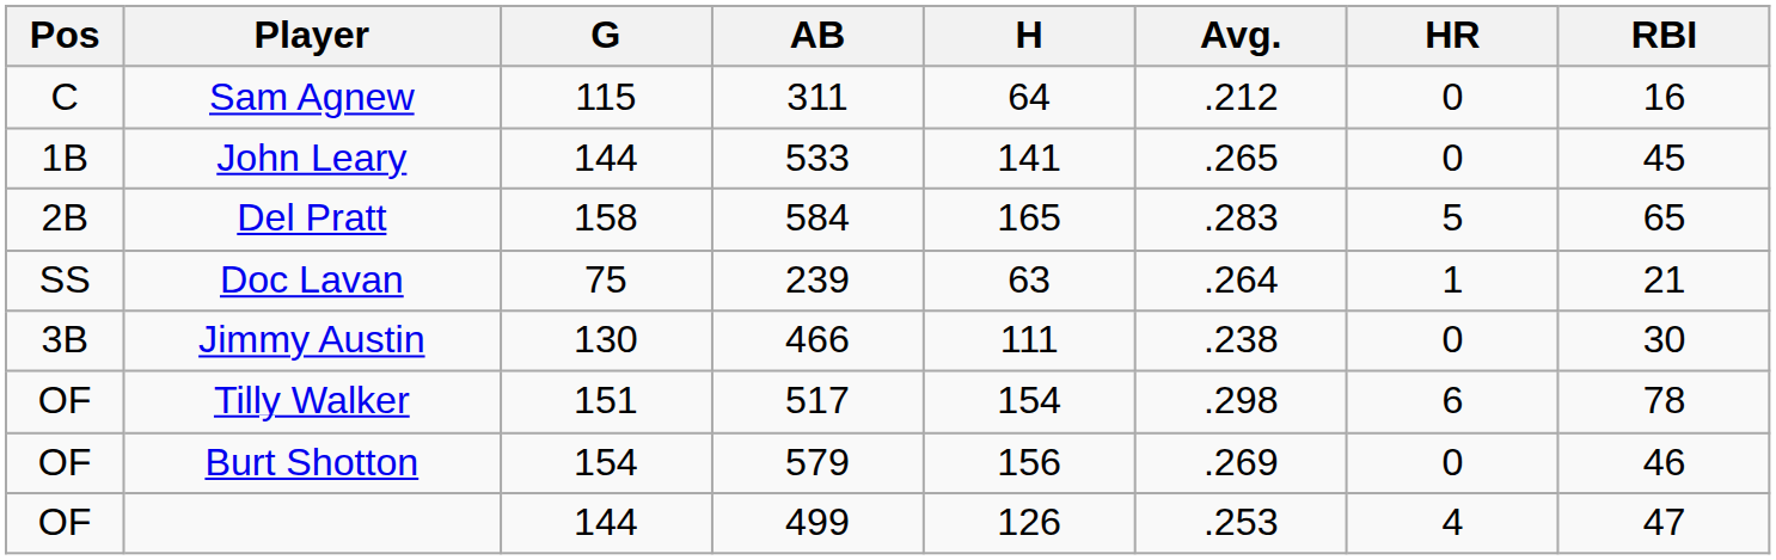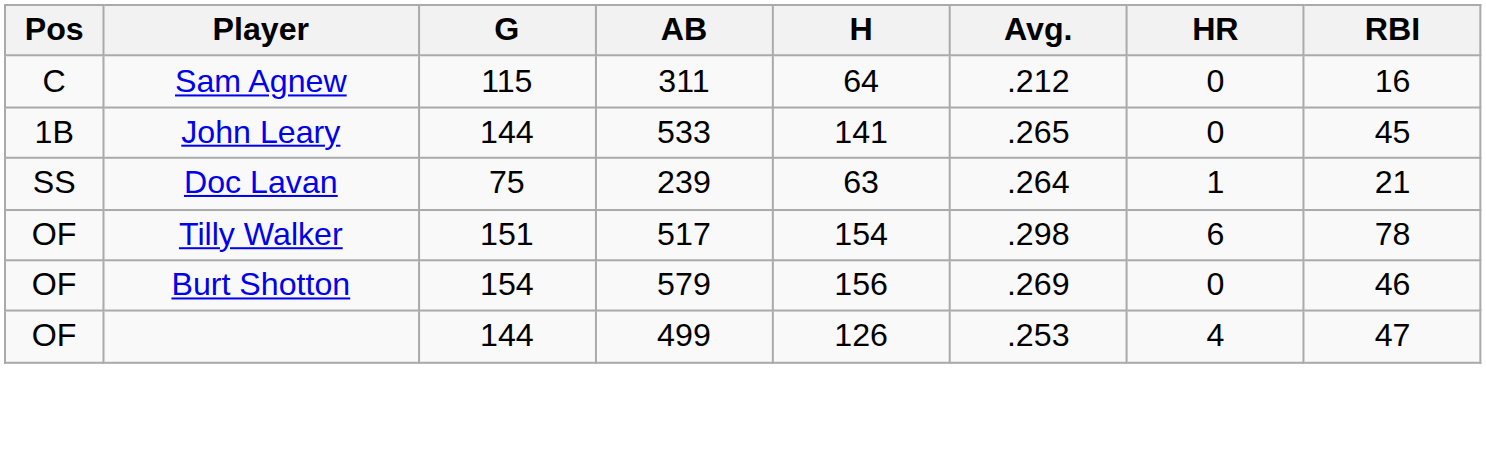- row: 2B | Del Pratt | 158 | 584 | 165 | .283 | 5 | 65
- row: 3B | Jimmy Austin | 130 | 466 | 111 | .238 | 0 | 30
